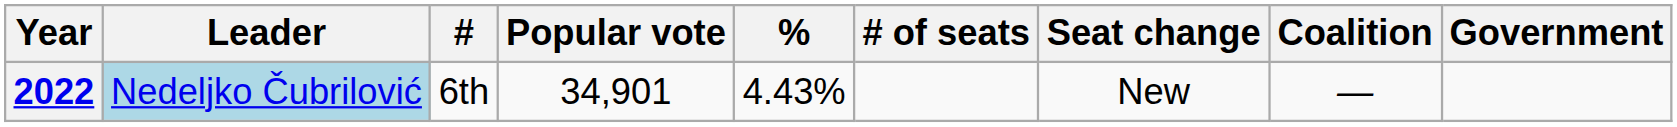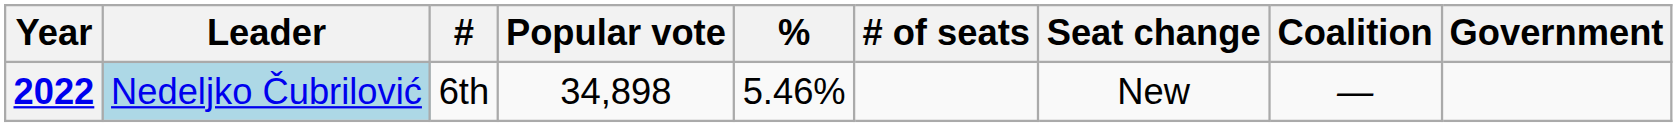2022 | Popular vote: 34,901 -> 34,898
2022 | %: 4.43% -> 5.46%
